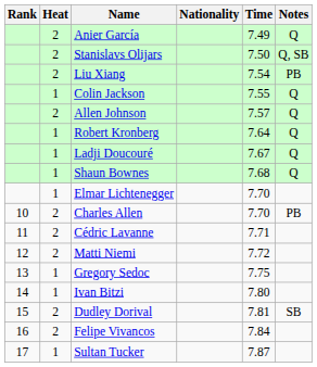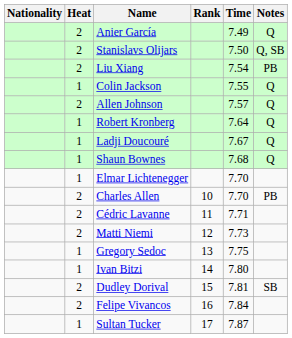columns swapped: Rank <-> Nationality
Matti Niemi | Time: 7.72 -> 7.73
